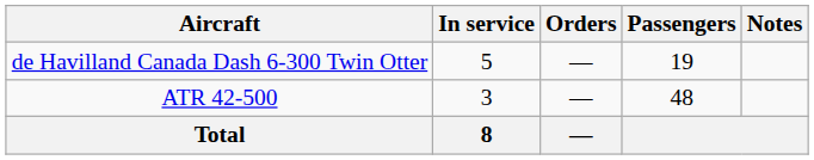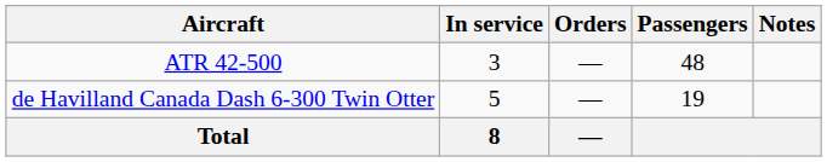rows swapped: ATR 42-500 <-> de Havilland Canada Dash 6-300 Twin Otter
